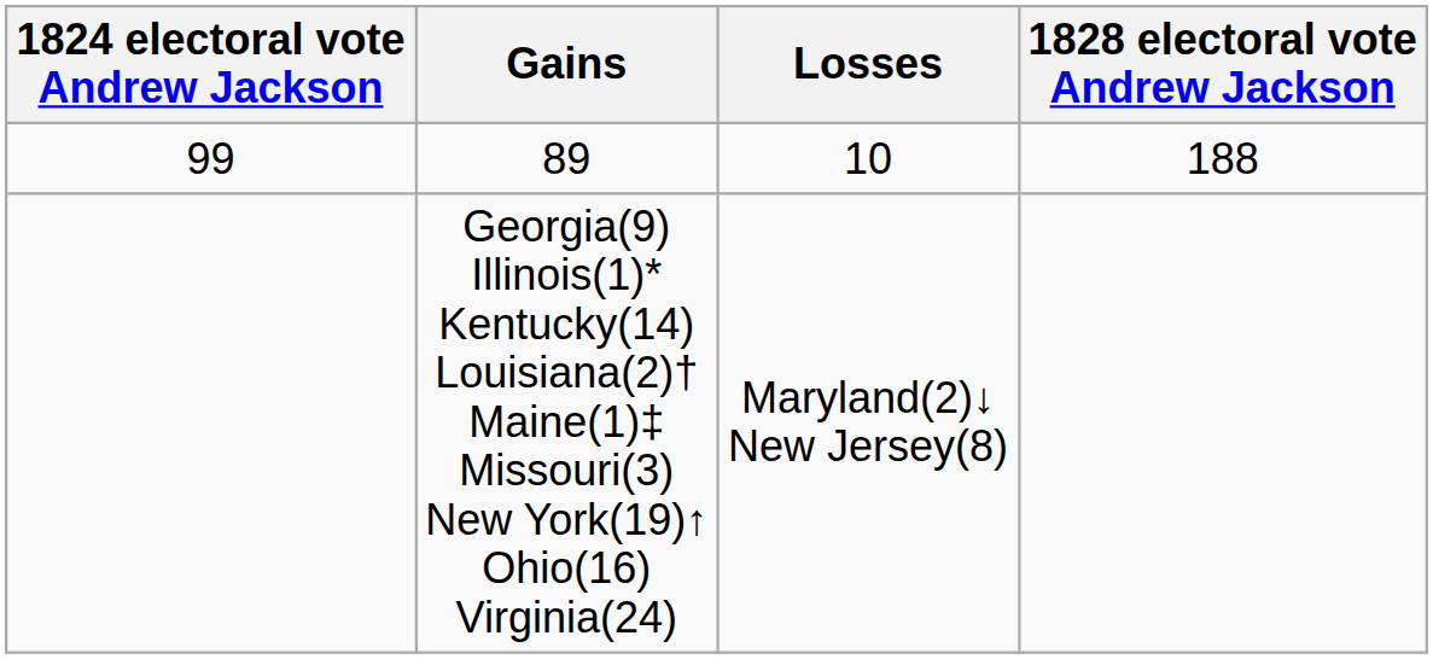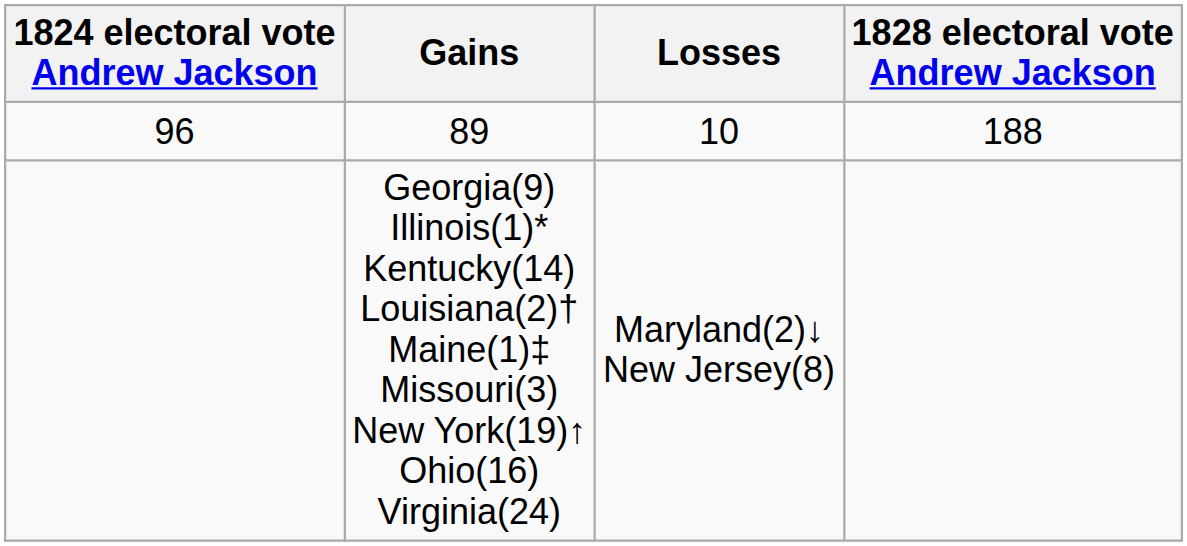89 | 1824 electoral vote Andrew Jackson: 99 -> 96
